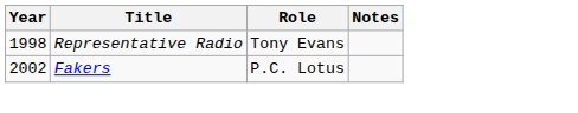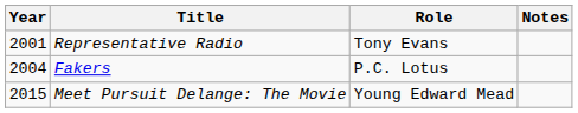Representative Radio | Year: 1998 -> 2001
Fakers | Year: 2002 -> 2004
+ row: 2015 | Meet Pursuit Delange: The Movie | Young Edward Mead
